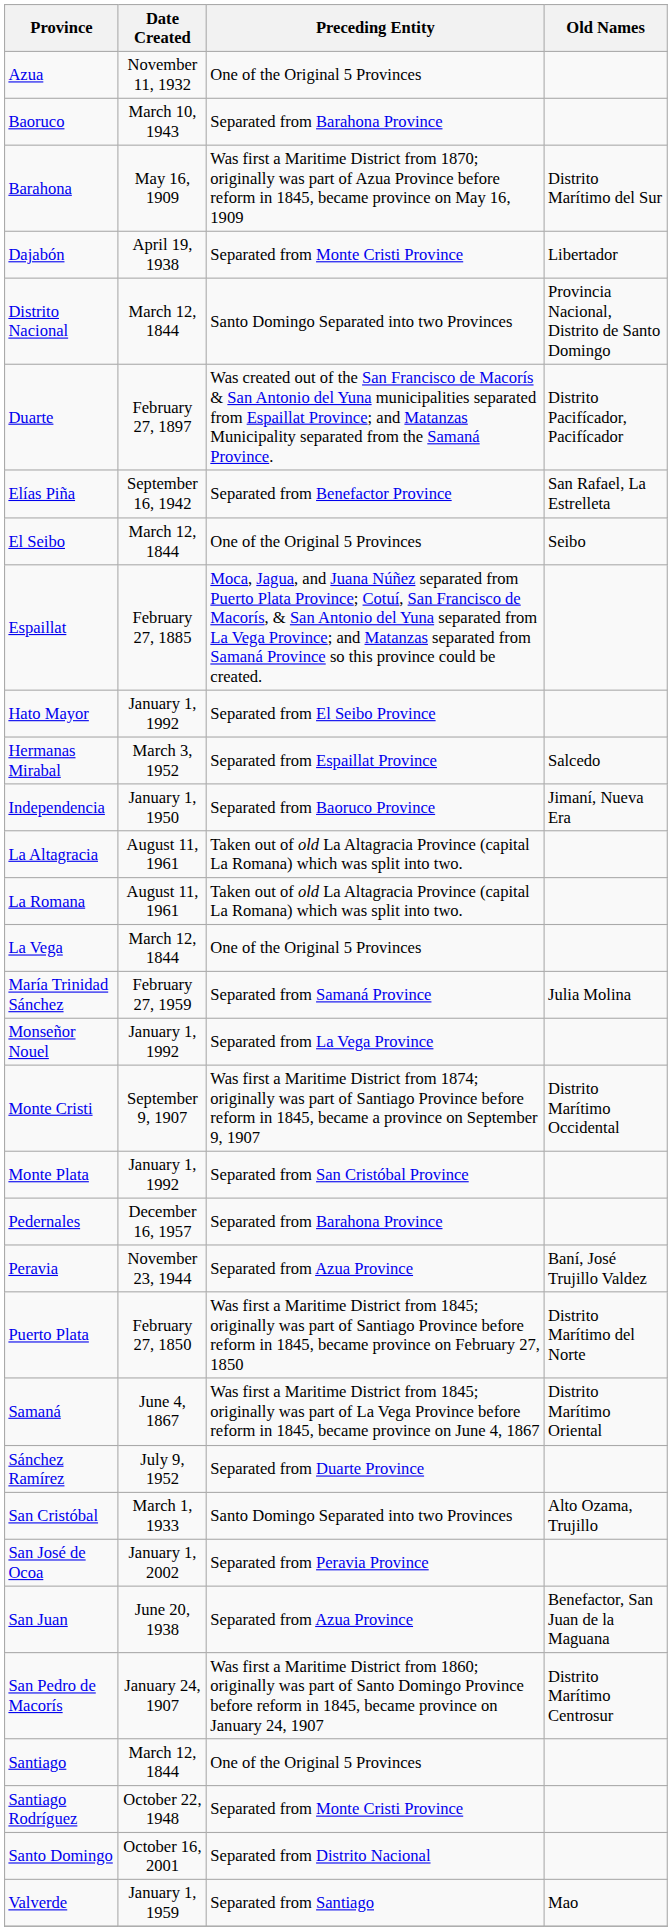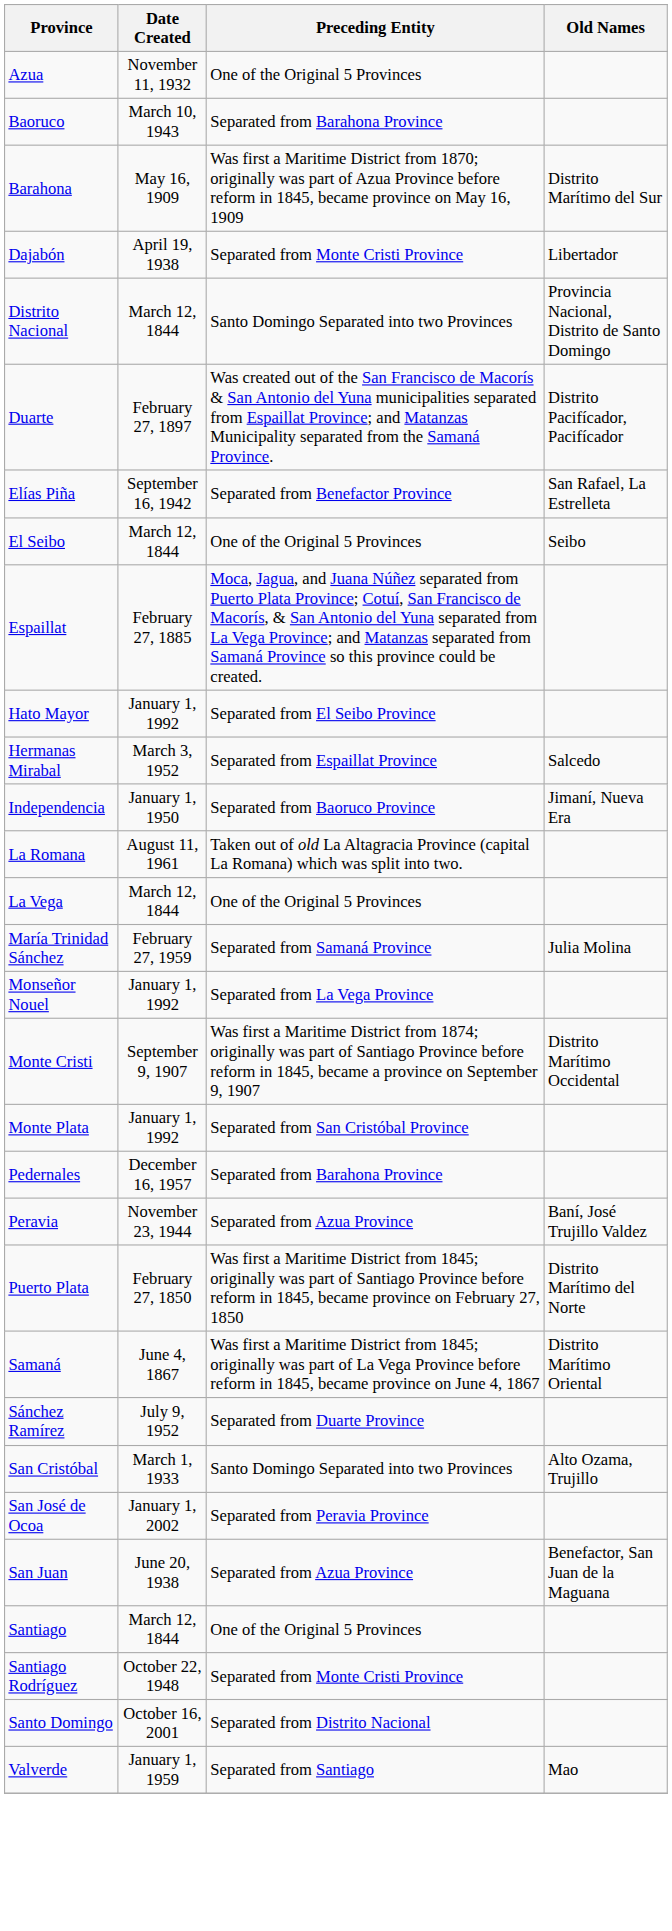- row: La Altagracia | August 11, 1961 | Taken out of old La Altagracia Province (capital La Romana) which was split into two.
- row: San Pedro de Macorís | January 24, 1907 | Was first a Maritime District from 1860; originally was part of Santo Domingo Province before reform in 1845, became province on January 24, 1907 | Distrito Marítimo Centrosur
